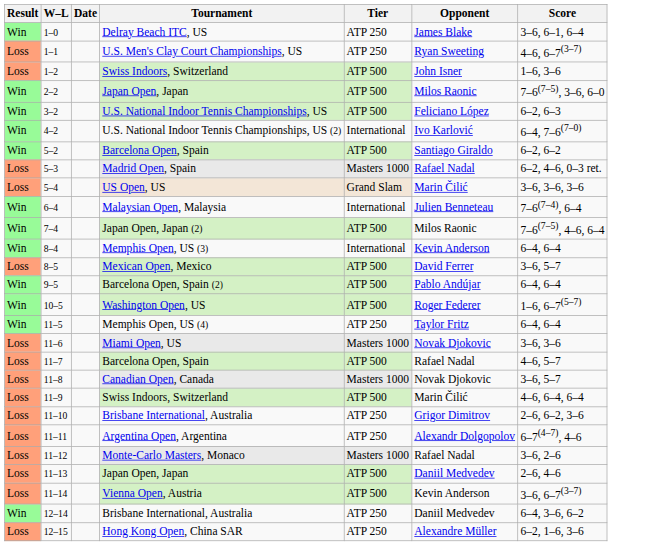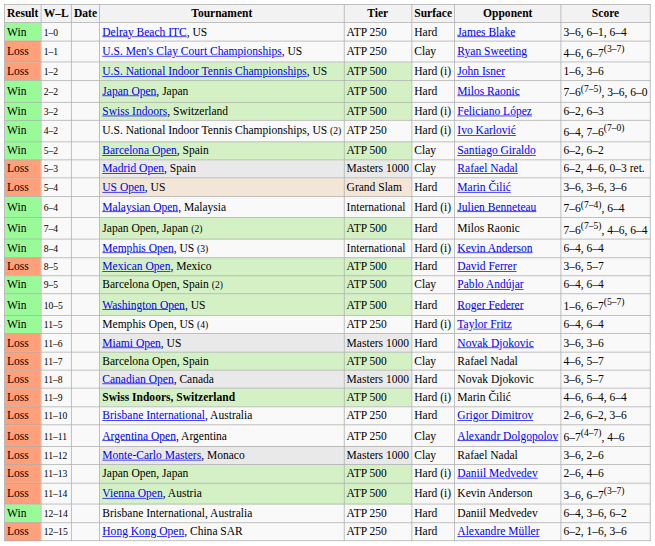+ column: Surface | Hard | Clay | Hard (i) | Hard | Hard (i) | Hard (i) | Clay | Clay | Hard | Hard (i) | Hard | Hard (i) | Hard | Clay | Hard | Hard (i) | Hard | Clay | Hard | Hard (i) | Hard | Clay | Clay | Hard (i) | Hard (i) | Hard | Hard
1–2 | Tournament: Swiss Indoors, Switzerland -> U.S. National Indoor Tennis Championships, US
3–2 | Tournament: U.S. National Indoor Tennis Championships, US -> Swiss Indoors, Switzerland
4–2 | Tier: International -> ATP 250
11–9 | Tournament: normal -> bold
